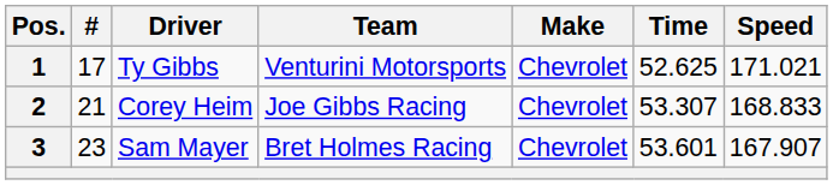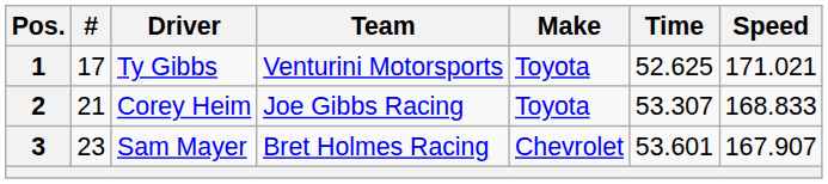1 | Make: Chevrolet -> Toyota
2 | Make: Chevrolet -> Toyota
